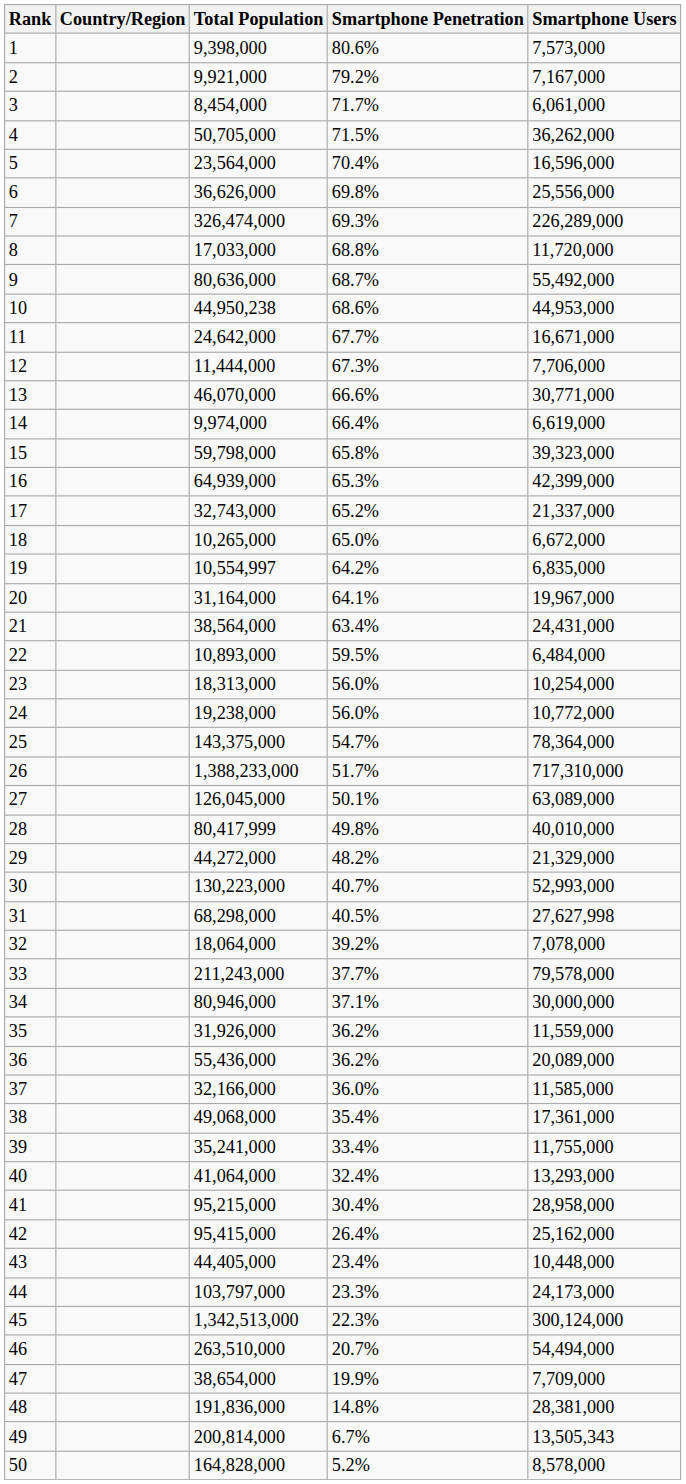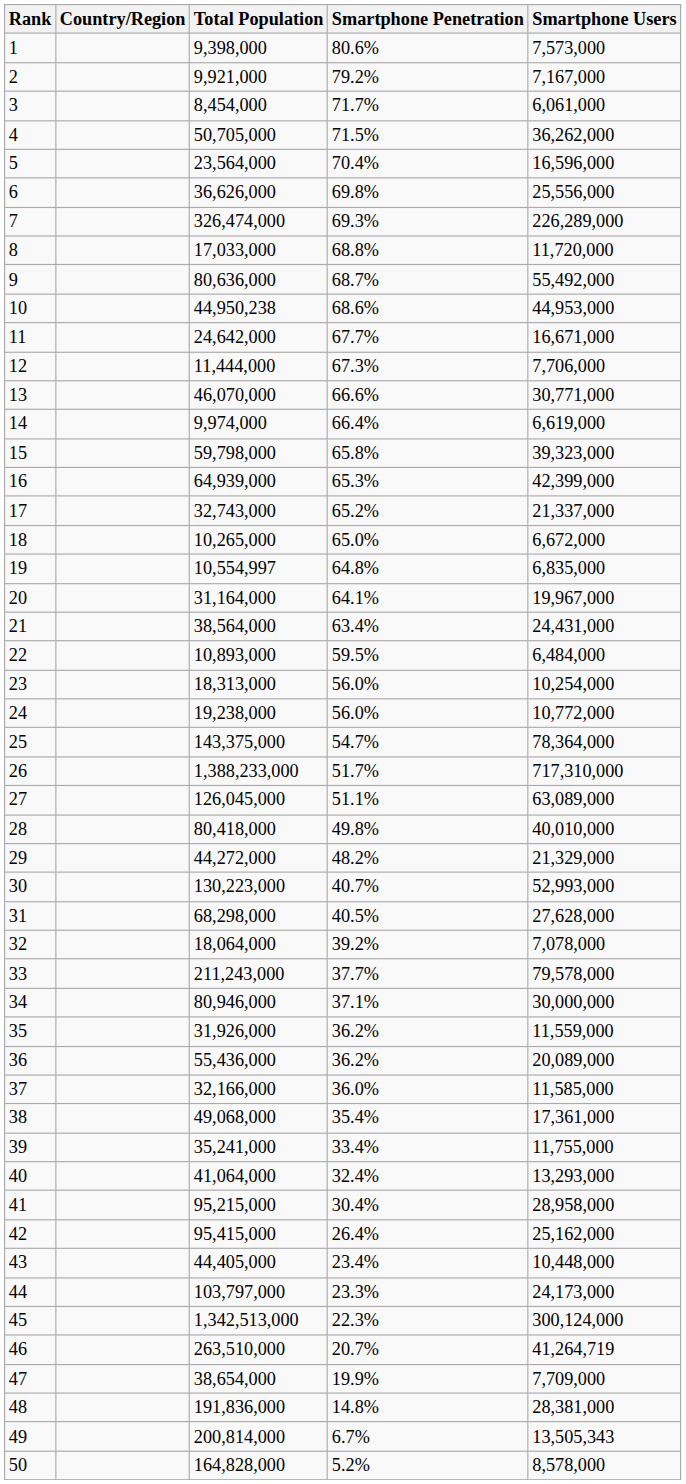19 | Smartphone Penetration: 64.2% -> 64.8%
27 | Smartphone Penetration: 50.1% -> 51.1%
28 | Total Population: 80,417,999 -> 80,418,000
31 | Smartphone Users: 27,627,998 -> 27,628,000
46 | Smartphone Users: 54,494,000 -> 41,264,719
